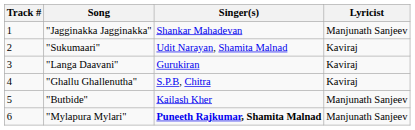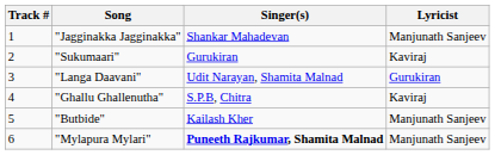"Sukumaari" | Singer(s): Udit Narayan, Shamita Malnad -> Gurukiran
"Langa Daavani" | Singer(s): Gurukiran -> Udit Narayan, Shamita Malnad
"Langa Daavani" | Lyricist: Kaviraj -> Gurukiran
